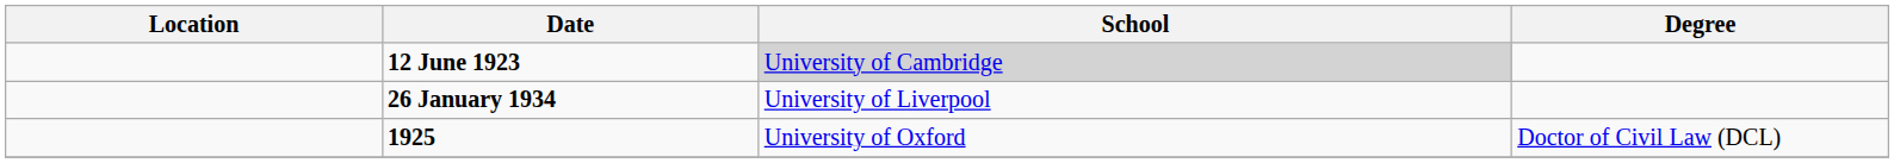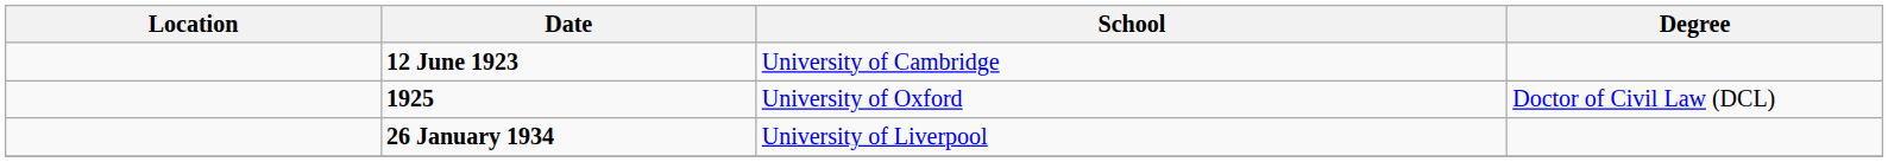12 June 1923 | School: lightgrey background -> no background
rows swapped: 1925 <-> 26 January 1934
